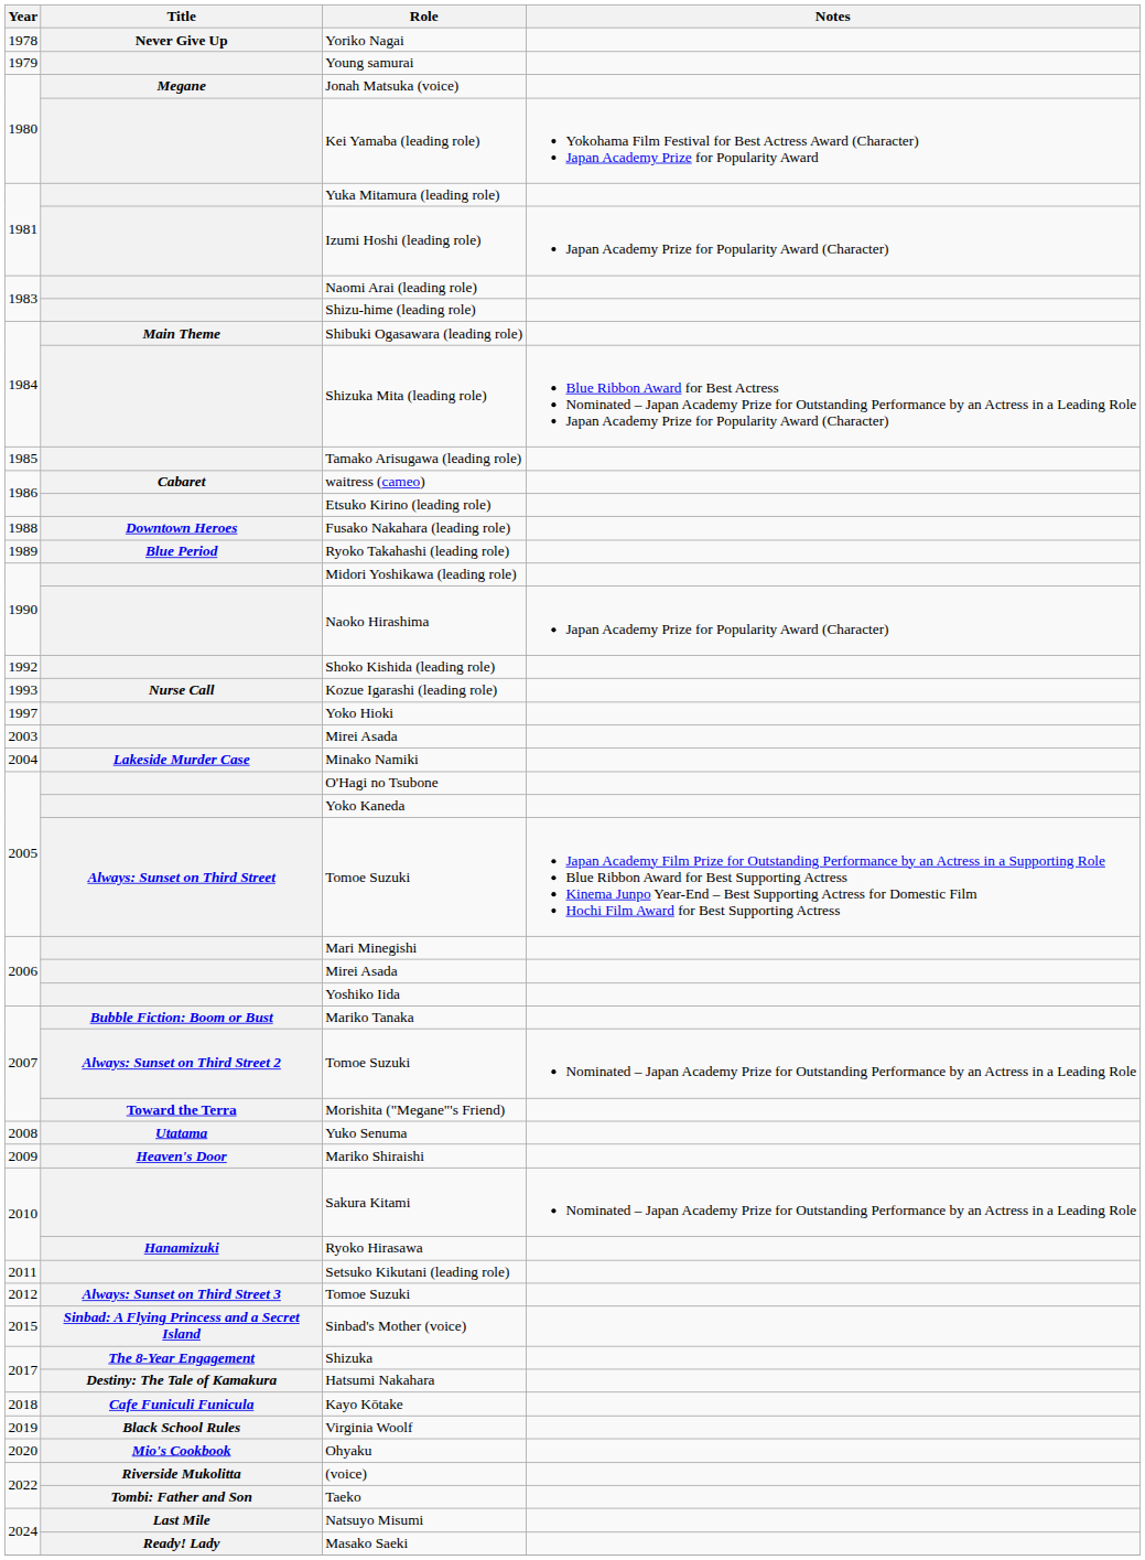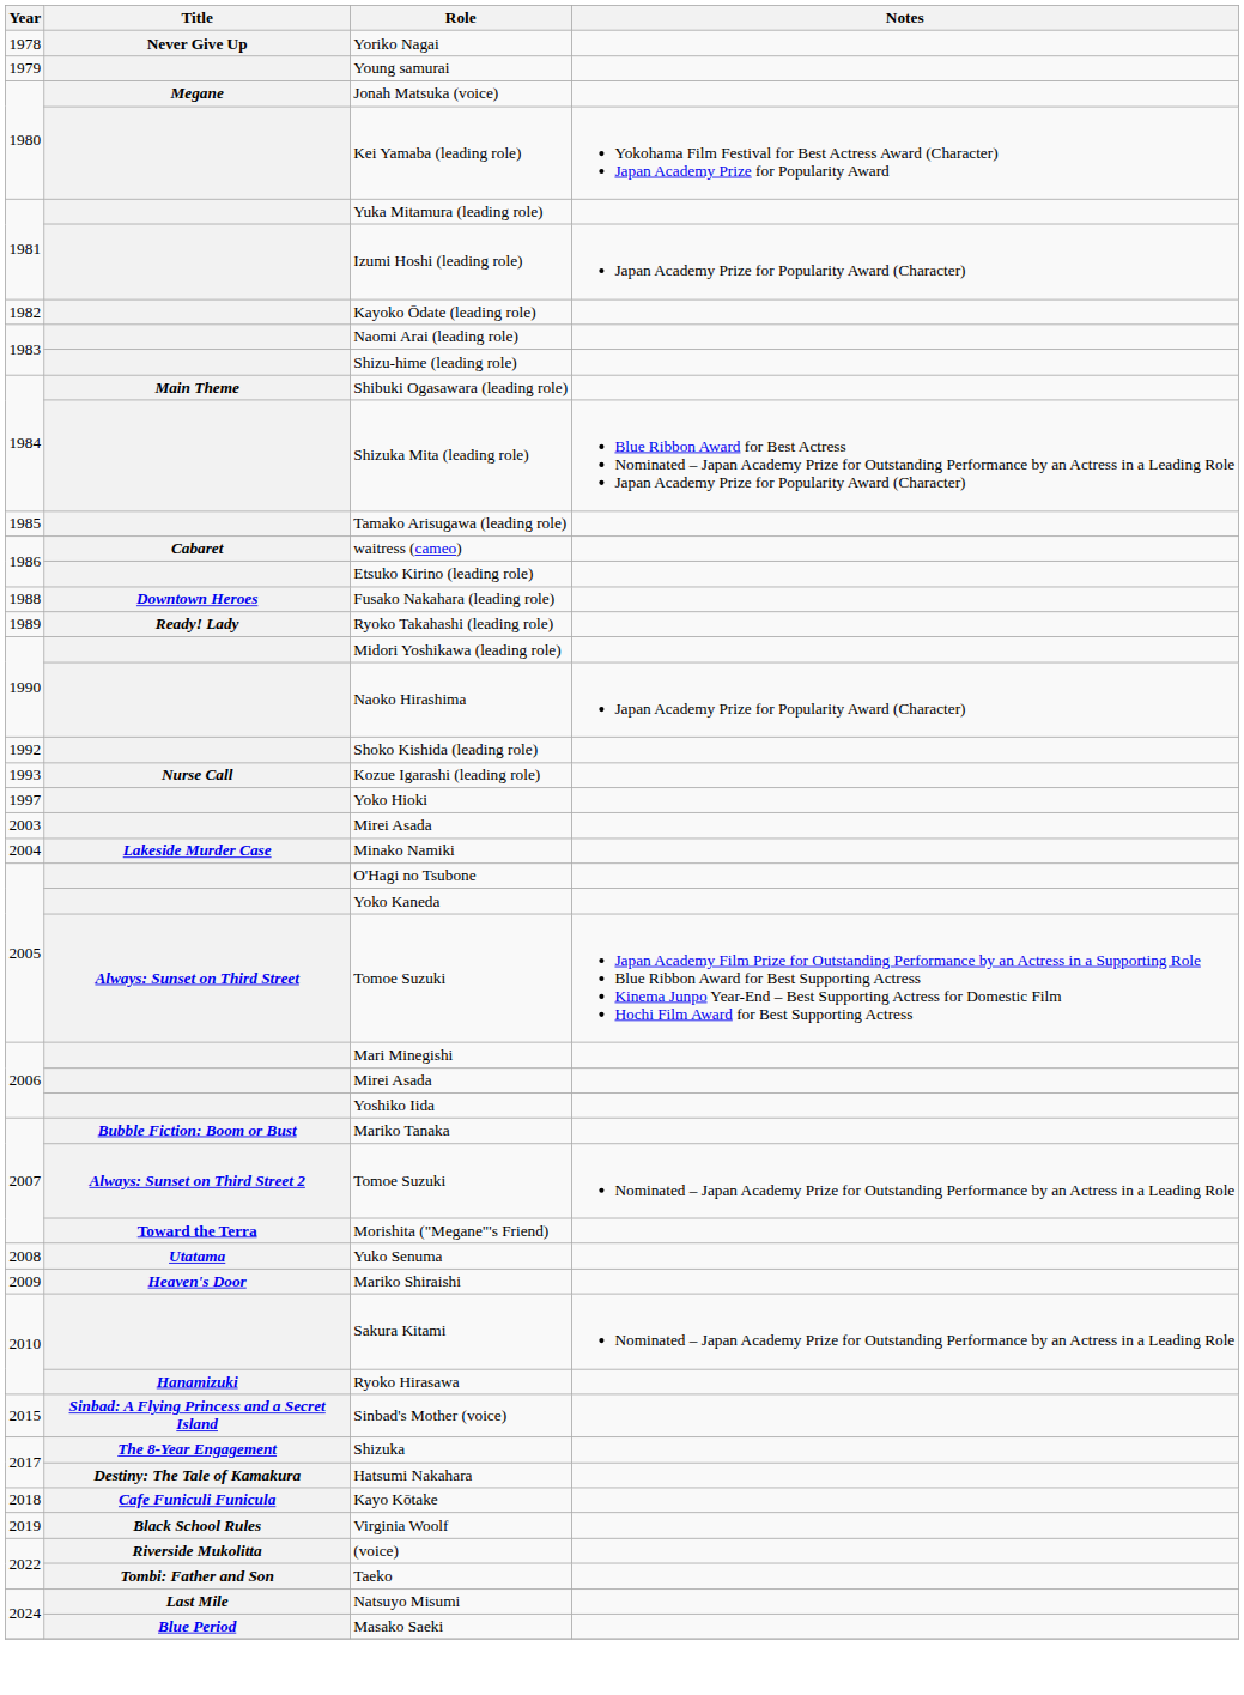+ row: 1982 | Kayoko Ōdate (leading role)
Ryoko Takahashi (leading role) | Title: Blue Period -> Ready! Lady
- row: 2011 | Setsuko Kikutani (leading role)
- row: 2012 | Always: Sunset on Third Street 3 | Tomoe Suzuki
- row: 2020 | Mio's Cookbook | Ohyaku
Masako Saeki | Title: Ready! Lady -> Blue Period
